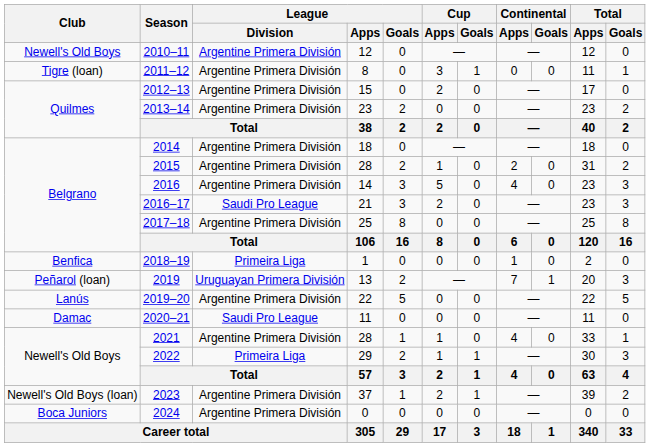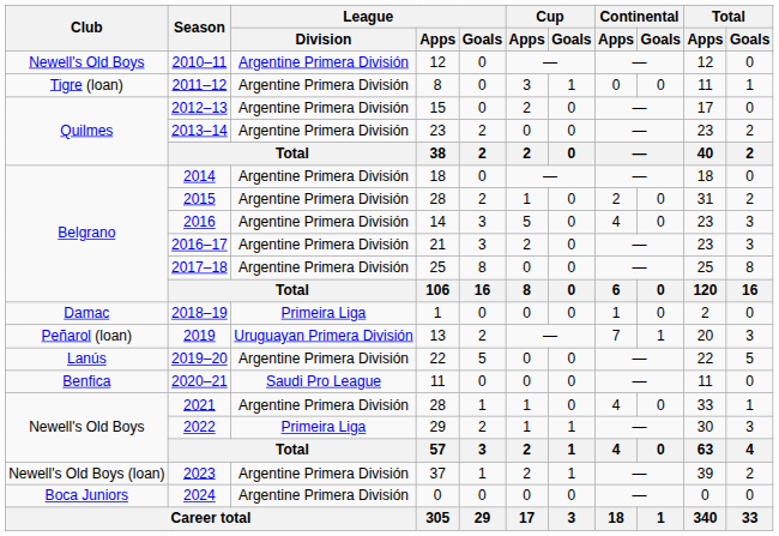2016–17 | League / Division: Saudi Pro League -> Argentine Primera División
2018–19 | Club: Benfica -> Damac
2020–21 | Club: Damac -> Benfica
